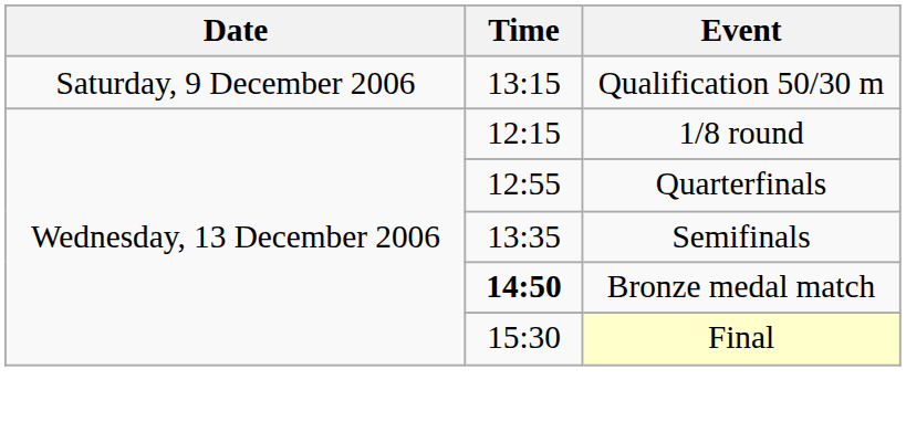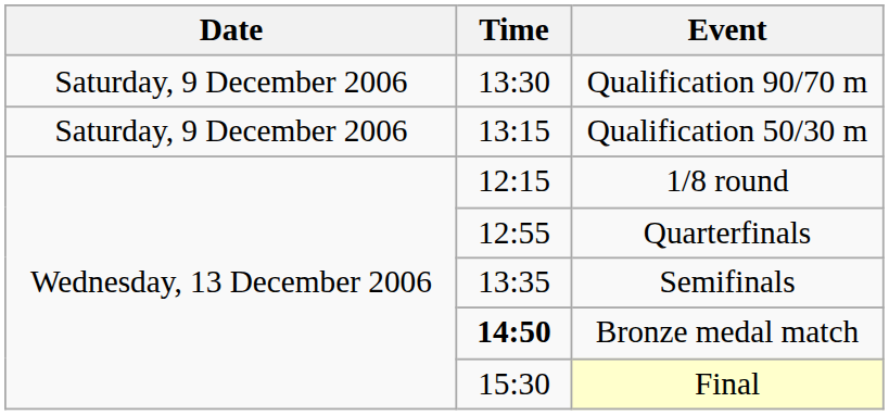+ row: Saturday, 9 December 2006 | 13:30 | Qualification 90/70 m
